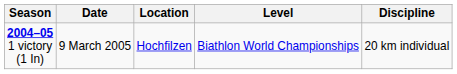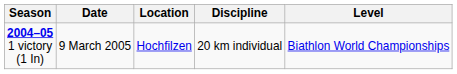columns swapped: Discipline <-> Level
